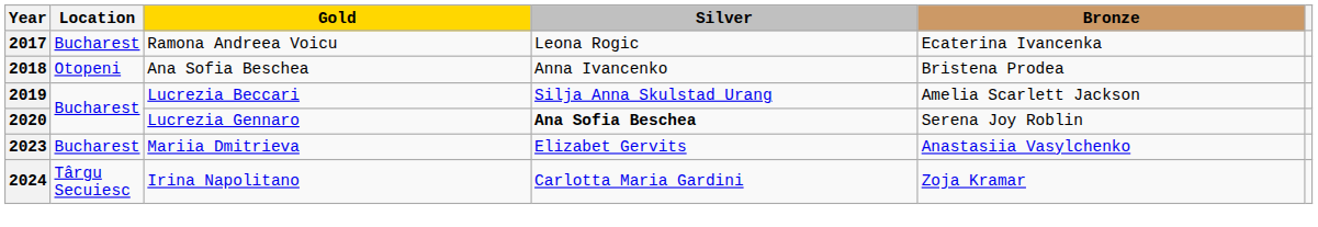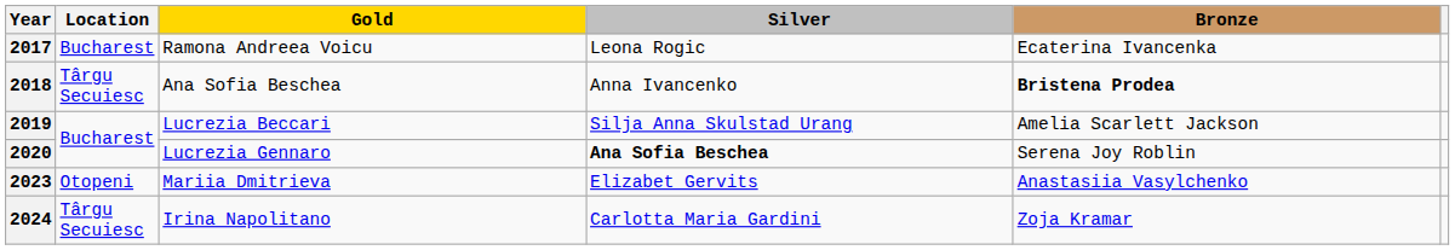2018 | Location: Otopeni -> Târgu Secuiesc
2018 | Bronze: normal -> bold
2023 | Location: Bucharest -> Otopeni
